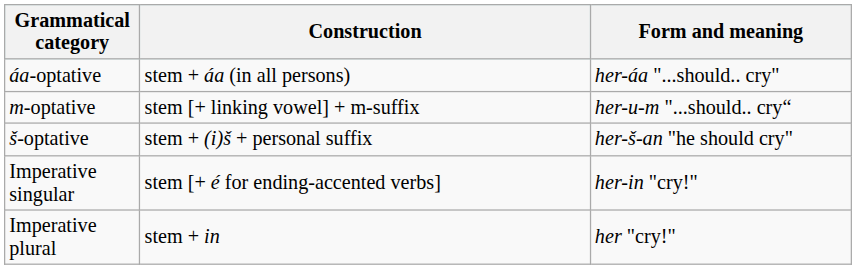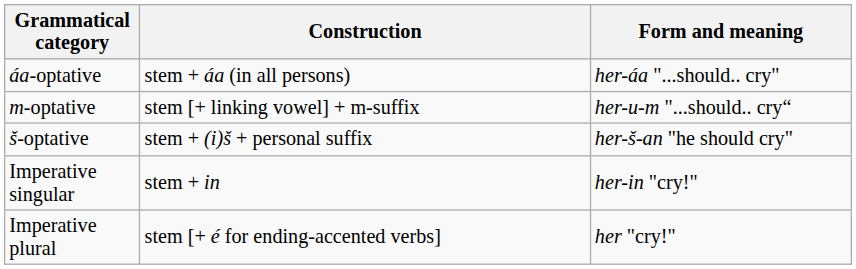Imperative singular | Construction: stem [+ é for ending-accented verbs] -> stem + in
Imperative plural | Construction: stem + in -> stem [+ é for ending-accented verbs]
